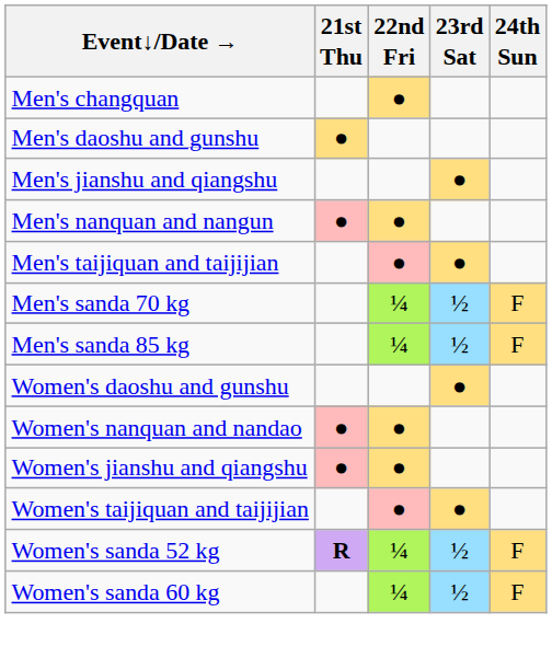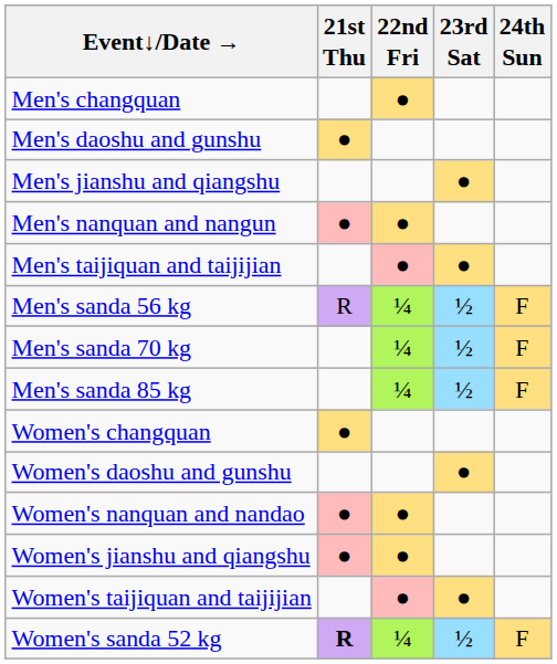+ row: Men's sanda 56 kg | R | ¼ | ½ | F
+ row: Women's changquan | ●
- row: Women's sanda 60 kg | ¼ | ½ | F
